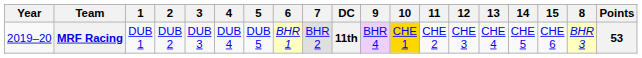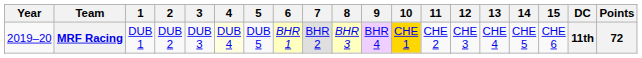columns swapped: 8 <-> DC
MRF Racing | 4: no background -> lightyellow background
MRF Racing | Points: 53 -> 72
